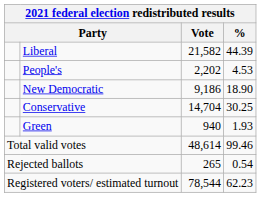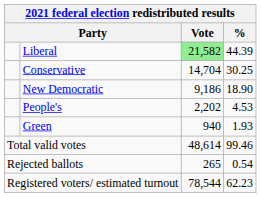Liberal | Vote: no background -> lightgreen background
rows swapped: Conservative <-> People's
